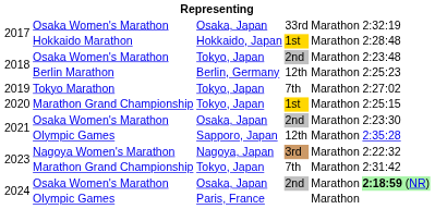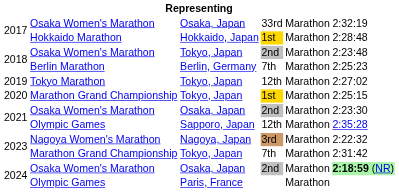2018 / Berlin Marathon | column 4: 12th -> 7th
2019 | column 4: 7th -> 12th
